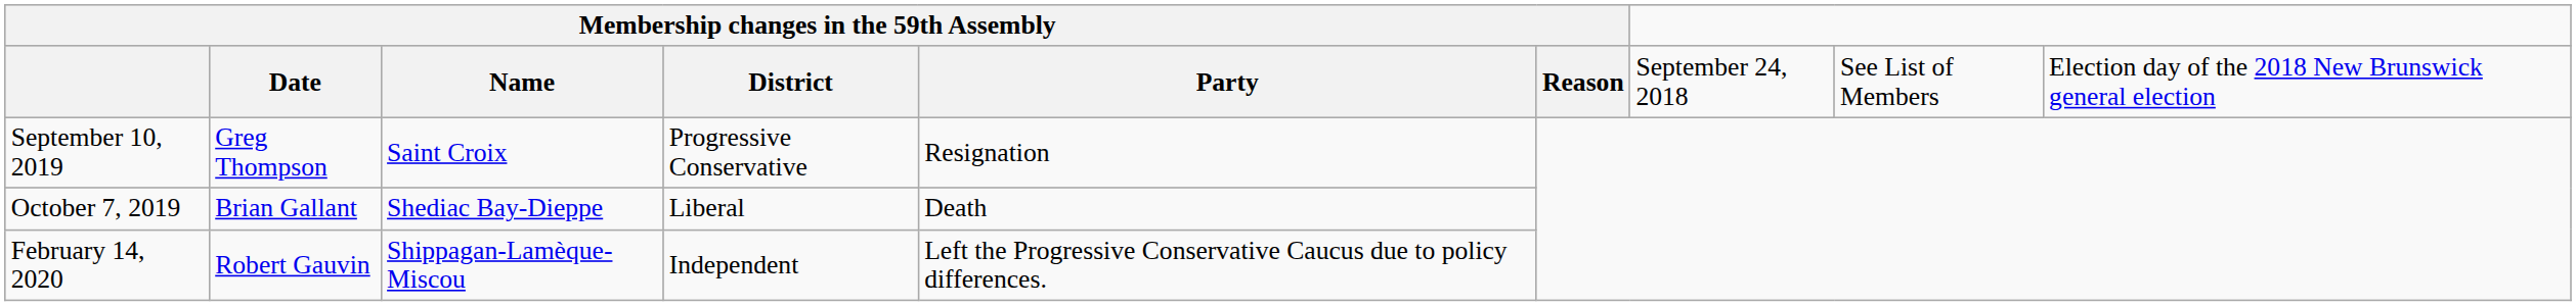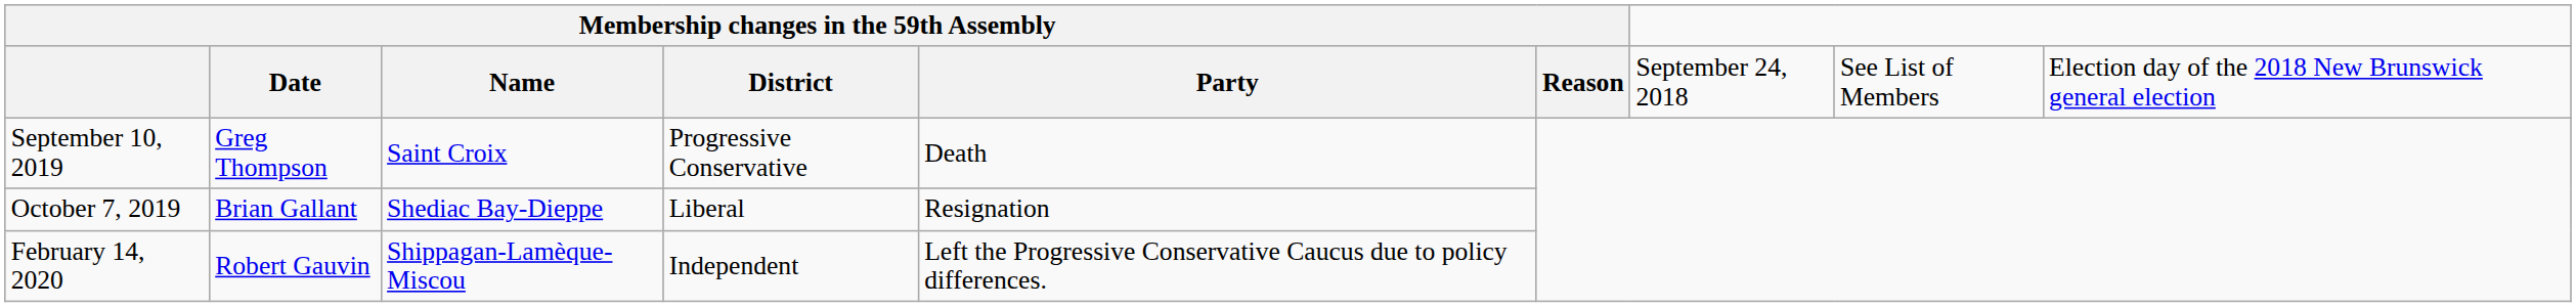September 10, 2019 | column 5: Resignation -> Death
October 7, 2019 | column 5: Death -> Resignation
